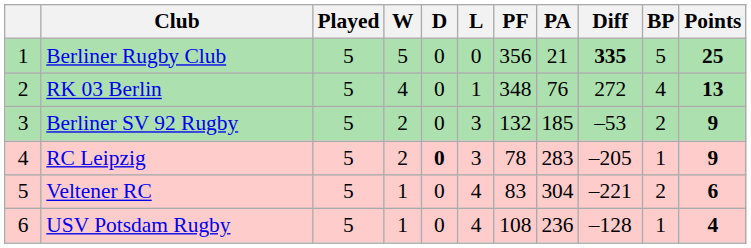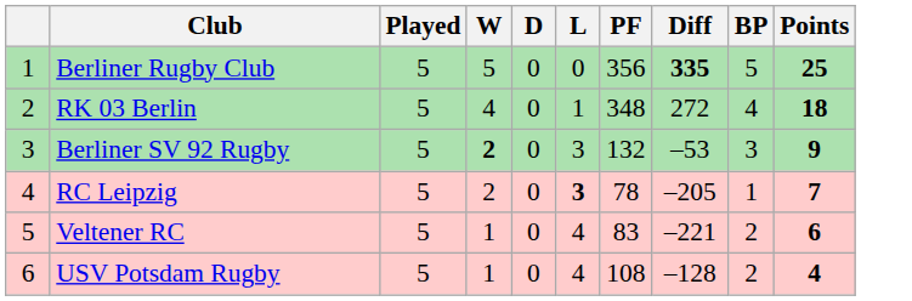- column: PA | 21 | 76 | 185 | 283 | 304 | 236
RK 03 Berlin | Points: 13 -> 18
Berliner SV 92 Rugby | W: normal -> bold
Berliner SV 92 Rugby | BP: 2 -> 3
RC Leipzig | D: bold -> normal
RC Leipzig | L: normal -> bold
RC Leipzig | Points: 9 -> 7
USV Potsdam Rugby | BP: 1 -> 2
